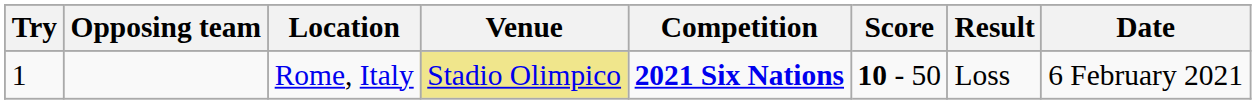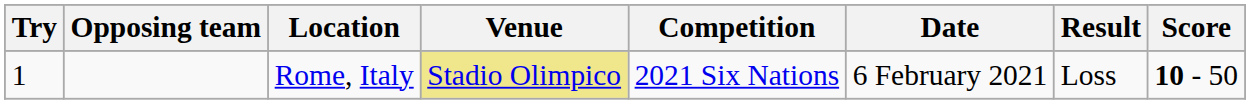columns swapped: Date <-> Score
Rome, Italy | Competition: bold -> normal
